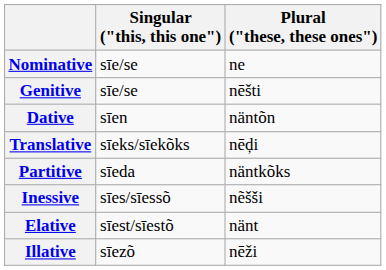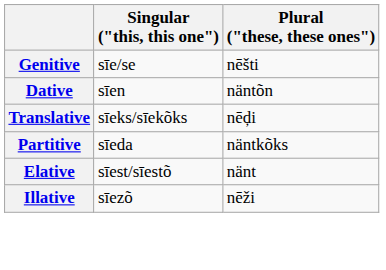- row: Nominative | sīe/se | ne
- row: Inessive | sīes/sīessõ | nẽšši
